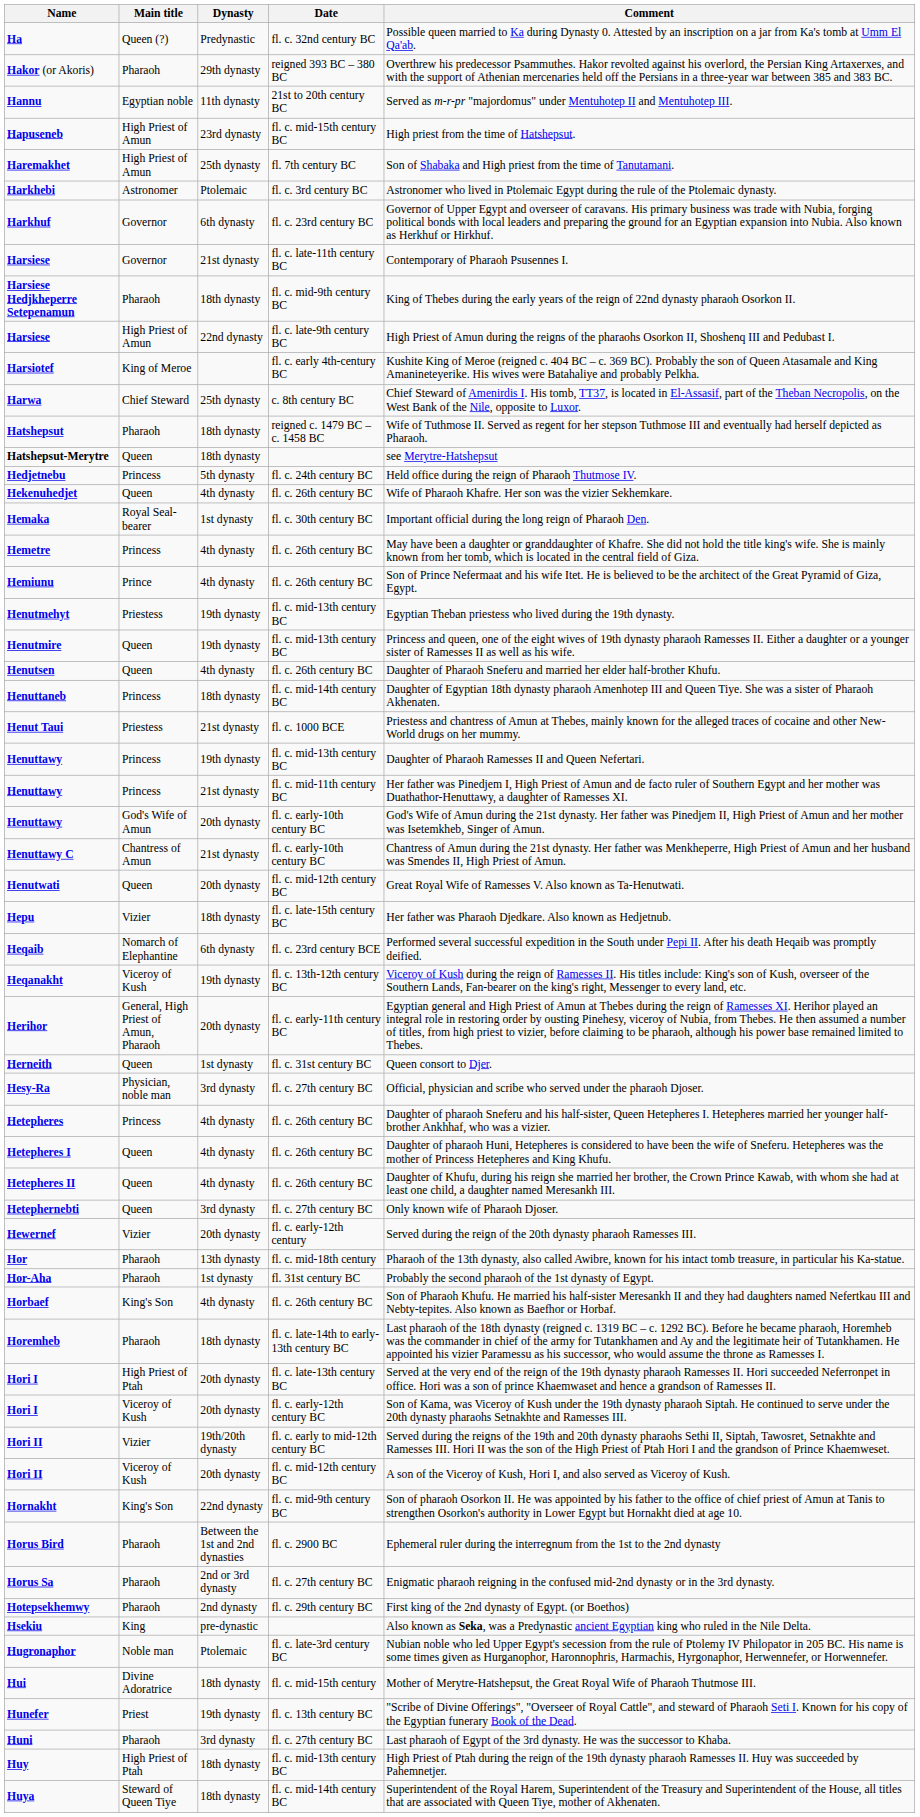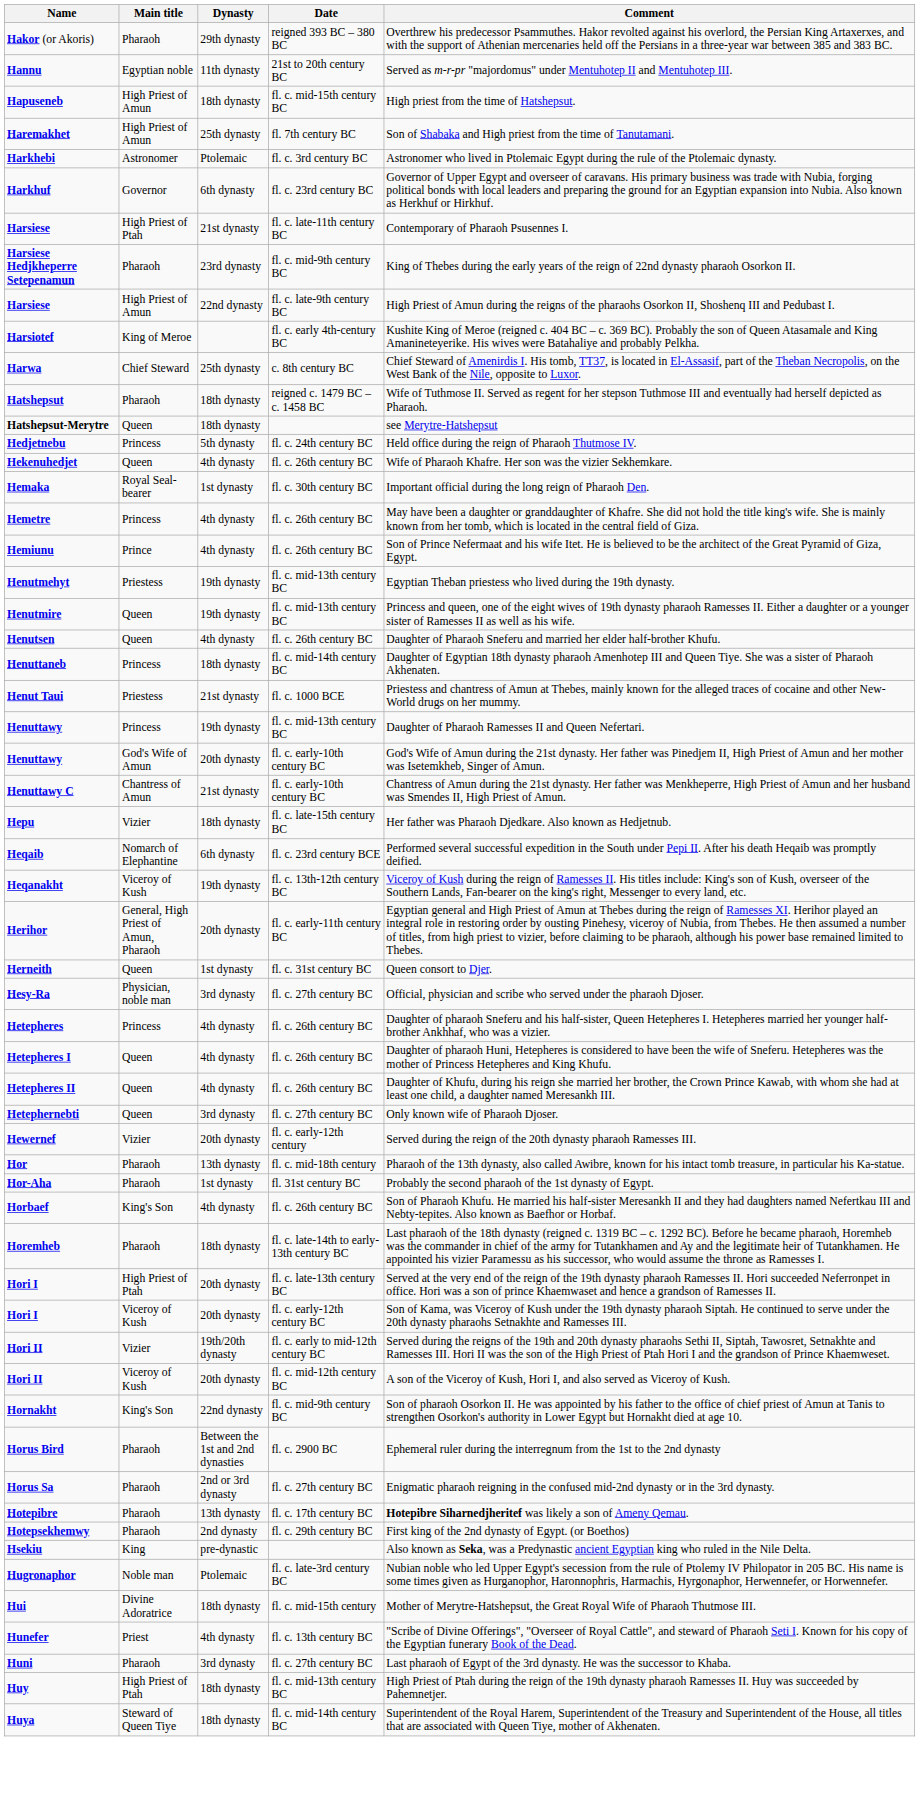- row: Ha | Queen (?) | Predynastic | fl. c. 32nd century BC | Possible queen married to Ka during Dynasty 0. Attested by an inscription on a jar from Ka's tomb at Umm El Qa'ab.
Hapuseneb | Dynasty: 23rd dynasty -> 18th dynasty
Harsiese / fl. c. late-11th century BC | Main title: Governor -> High Priest of Ptah
Harsiese Hedjkheperre Setepenamun | Dynasty: 18th dynasty -> 23rd dynasty
- row: Henuttawy | Princess | 21st dynasty | fl. c. mid-11th century BC | Her father was Pinedjem I, High Priest of Amun and de facto ruler of Southern Egypt and her mother was Duathathor-Henuttawy, a daughter of Ramesses XI.
- row: Henutwati | Queen | 20th dynasty | fl. c. mid-12th century BC | Great Royal Wife of Ramesses V. Also known as Ta-Henutwati.
+ row: Hotepibre | Pharaoh | 13th dynasty | fl. c. 17th century BC | Hotepibre Siharnedjheritef was likely a son of Ameny Qemau.
Hunefer | Dynasty: 19th dynasty -> 4th dynasty
